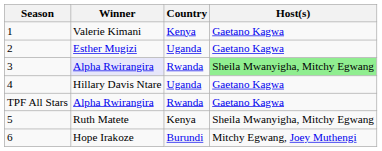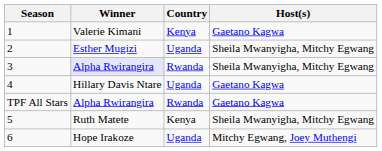2 | Host(s): Gaetano Kagwa -> Sheila Mwanyigha, Mitchy Egwang
3 | Host(s): lightgreen background -> no background
6 | Country: Burundi -> Uganda
